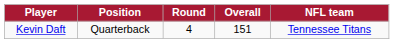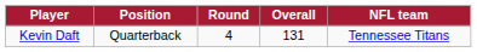Kevin Daft | Overall: 151 -> 131
